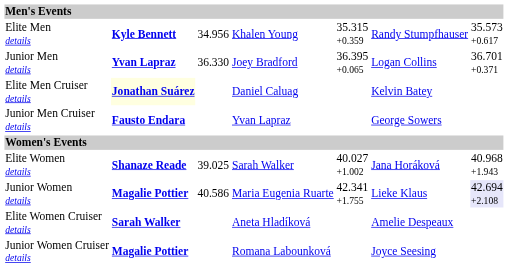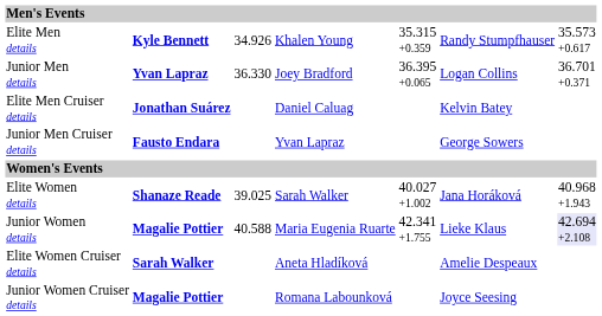Elite Men details | column 3: 34.956 -> 34.926
Elite Men Cruiser details | column 2: lightyellow background -> no background
Junior Women details | column 3: 40.586 -> 40.588
